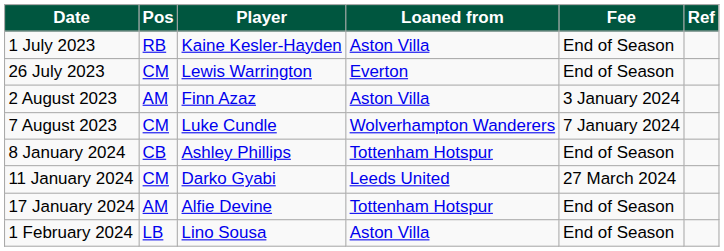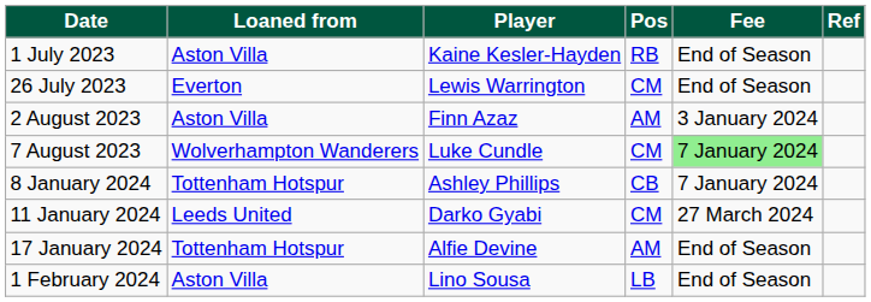columns swapped: Pos <-> Loaned from
7 August 2023 | Fee: no background -> lightgreen background
8 January 2024 | Fee: End of Season -> 7 January 2024
